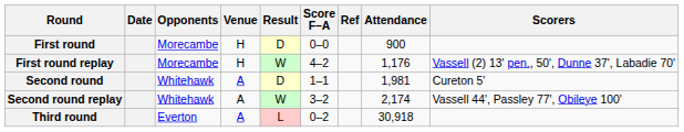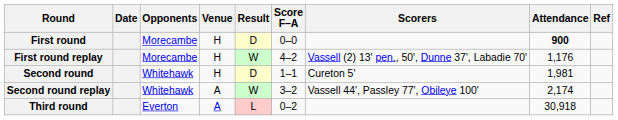columns swapped: Scorers <-> Ref
First round | Attendance: normal -> bold
Second round | Venue: A -> H
